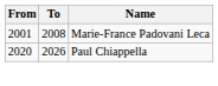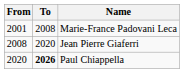+ row: 2008 | 2020 | Jean Pierre Giaferri
Paul Chiappella | To: normal -> bold
